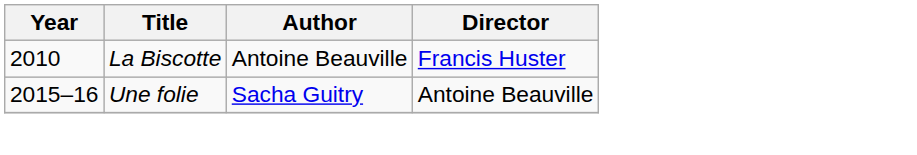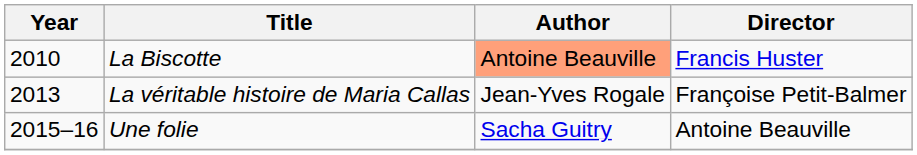La Biscotte | Author: no background -> lightsalmon background
+ row: 2013 | La véritable histoire de Maria Callas | Jean-Yves Rogale | Françoise Petit-Balmer
